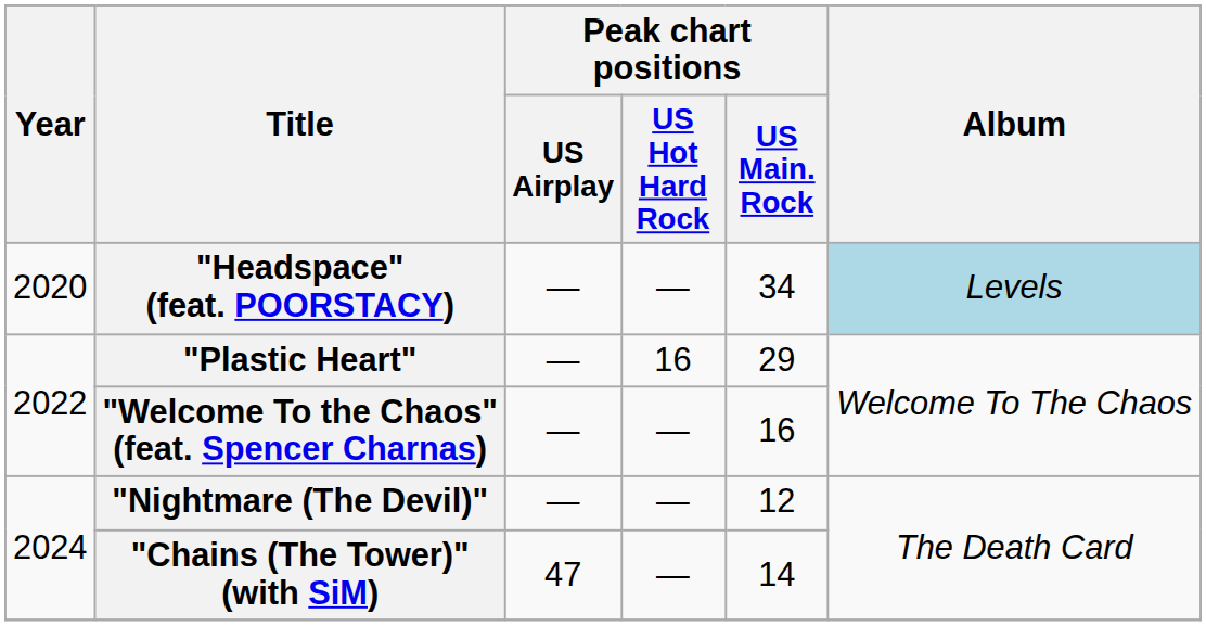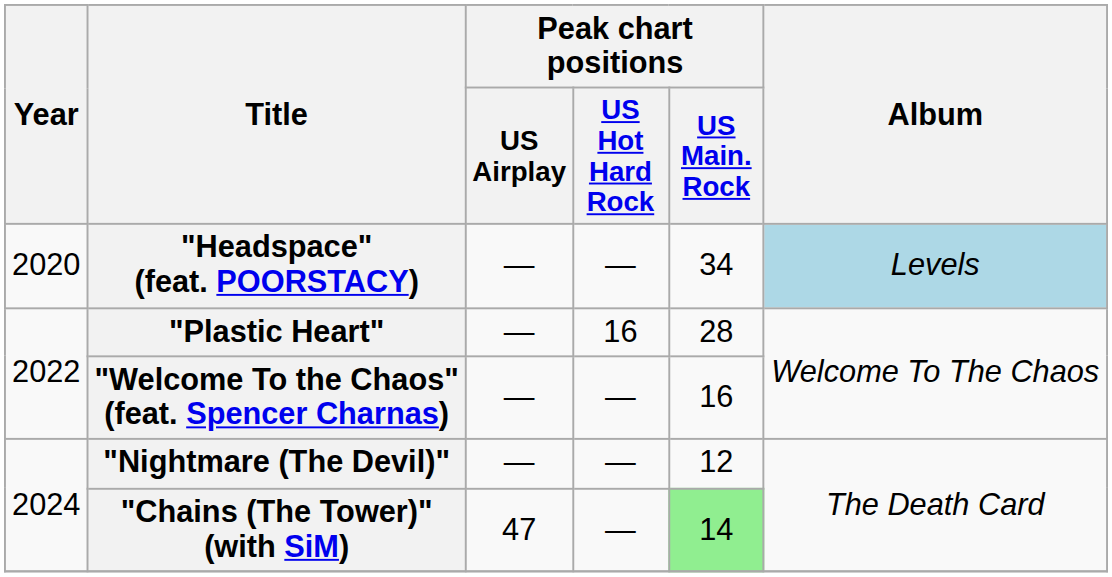"Plastic Heart" | Peak chart positions / US Main. Rock: 29 -> 28
"Chains (The Tower)" (with SiM) | Peak chart positions / US Main. Rock: no background -> lightgreen background
